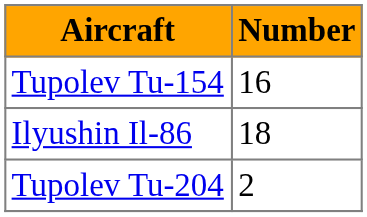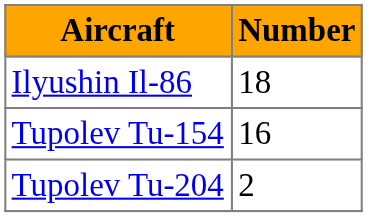rows swapped: Ilyushin Il-86 <-> Tupolev Tu-154
